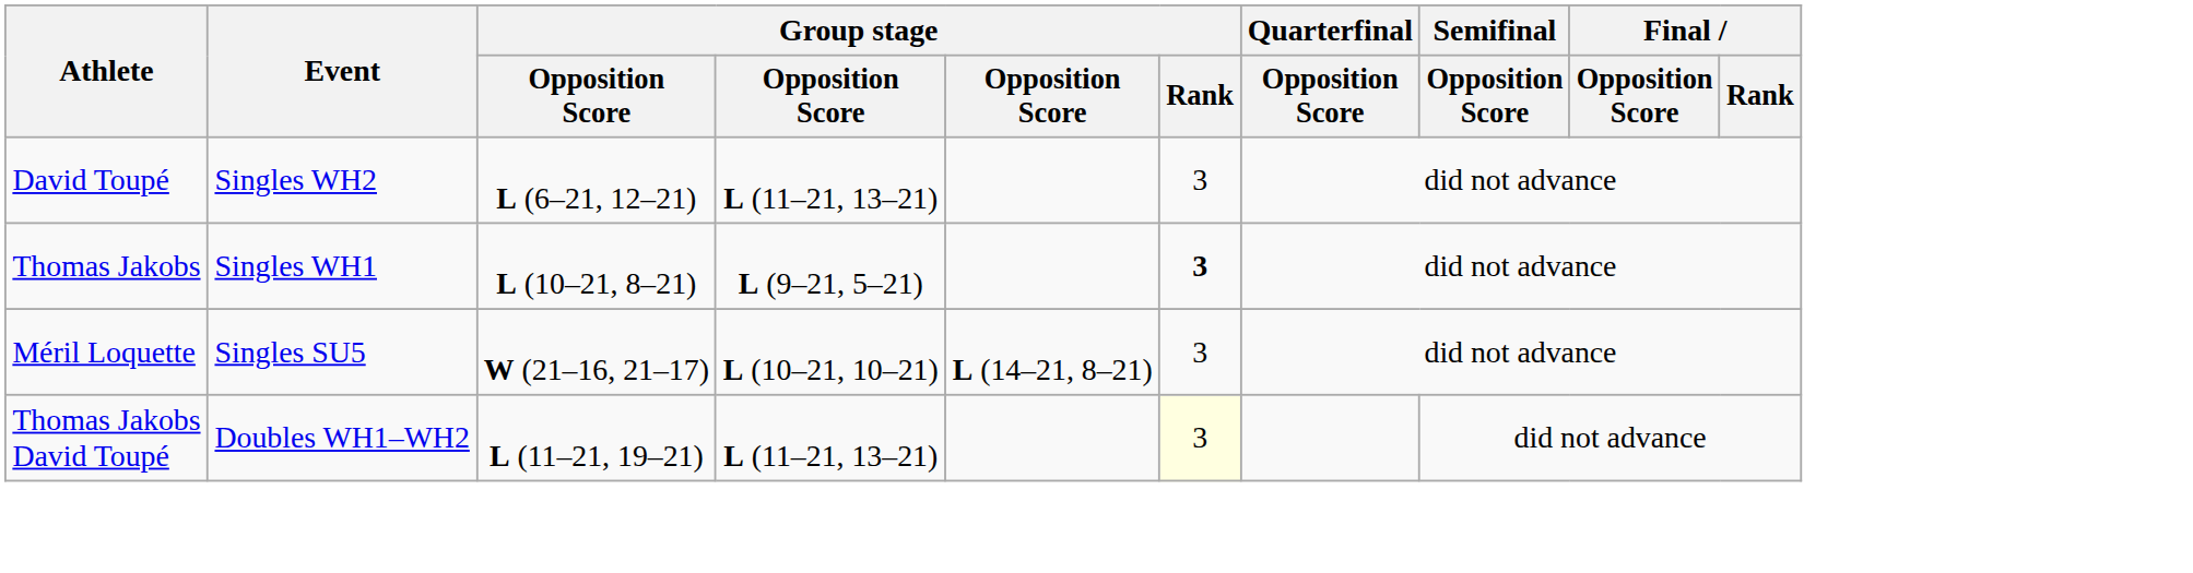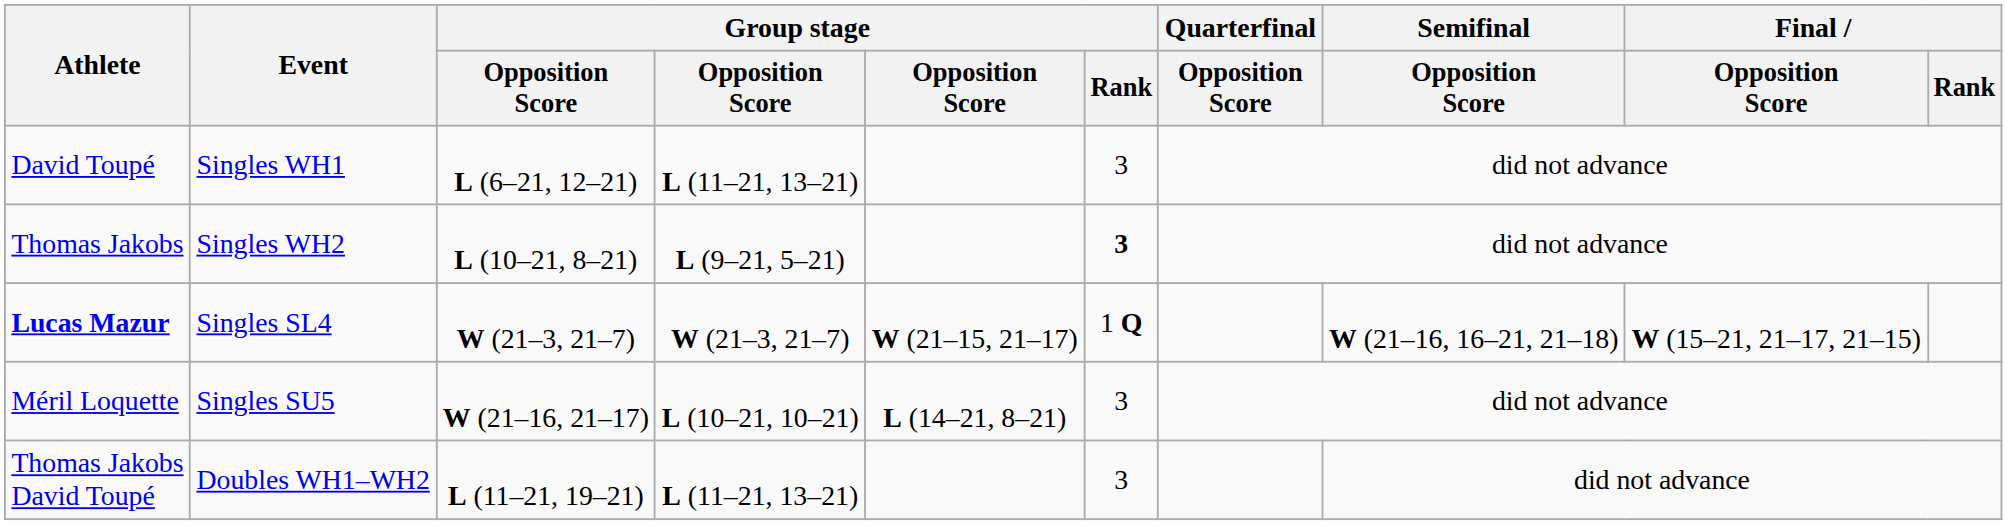David Toupé | Event: Singles WH2 -> Singles WH1
Thomas Jakobs | Event: Singles WH1 -> Singles WH2
+ row: Lucas Mazur | Singles SL4 | W (21–3, 21–7) | W (21–3, 21–7) | W (21–15, 21–17) | 1 Q | W (21–16, 16–21, 21–18) | W (15–21, 21–17, 21–15)
Thomas Jakobs David Toupé | Group stage / Rank: lightyellow background -> no background
